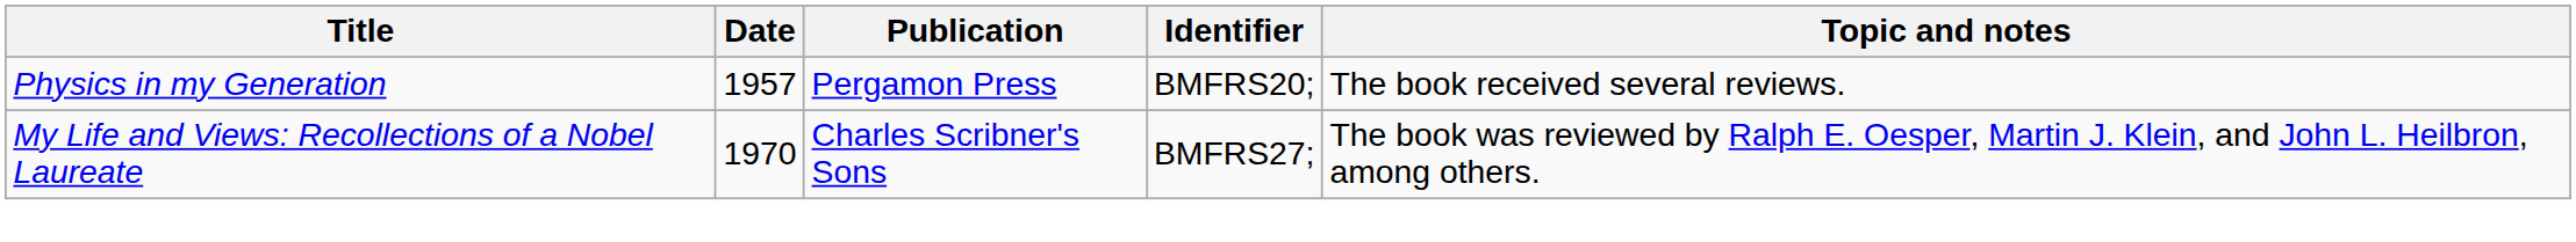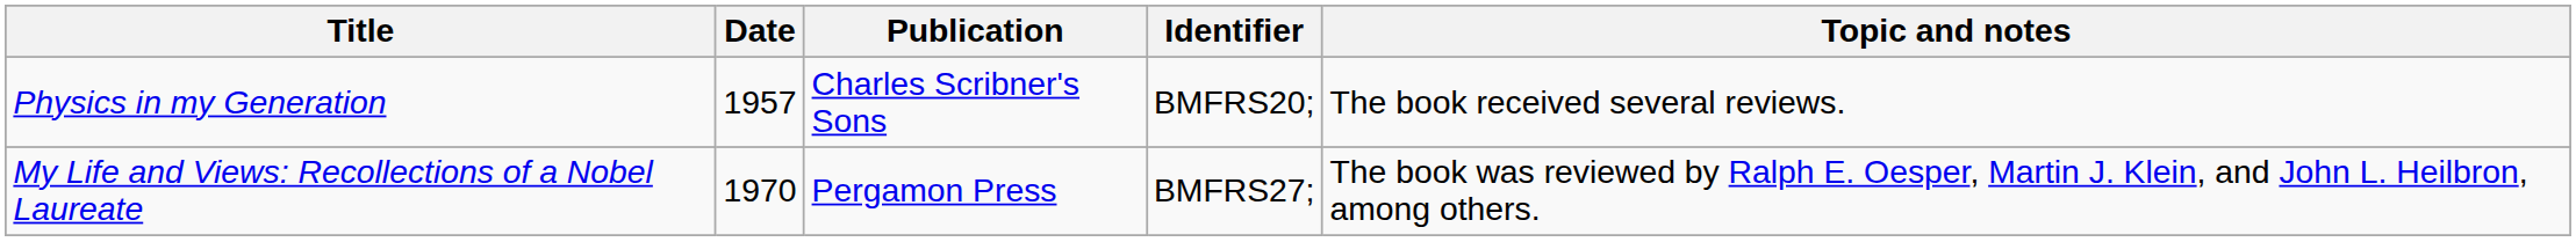Physics in my Generation | Publication: Pergamon Press -> Charles Scribner's Sons
My Life and Views: Recollections of a Nobel Laureate | Publication: Charles Scribner's Sons -> Pergamon Press
